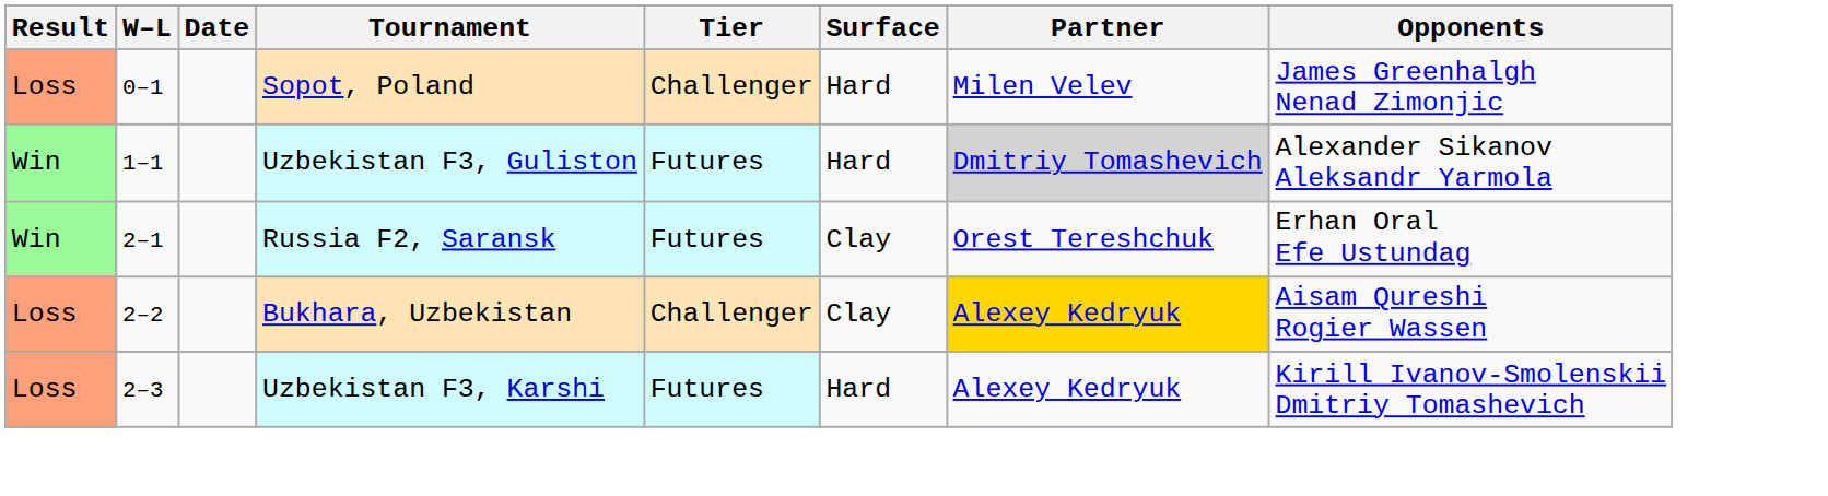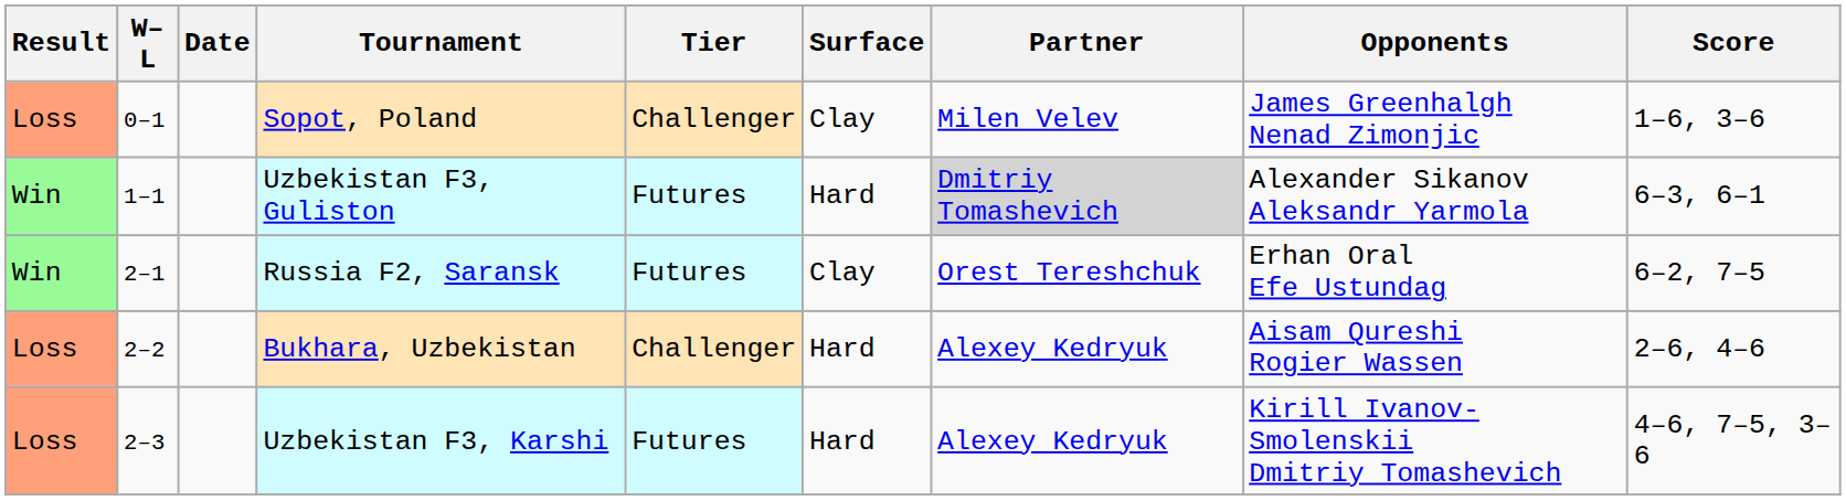+ column: Score | 1–6, 3–6 | 6–3, 6–1 | 6–2, 7–5 | 2–6, 4–6 | 4–6, 7–5, 3–6
Sopot, Poland | Surface: Hard -> Clay
Bukhara, Uzbekistan | Surface: Clay -> Hard
Bukhara, Uzbekistan | Partner: gold background -> no background
